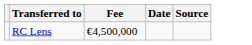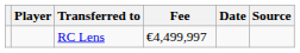+ column: Player
RC Lens | Fee: €4,500,000 -> €4,499,997
